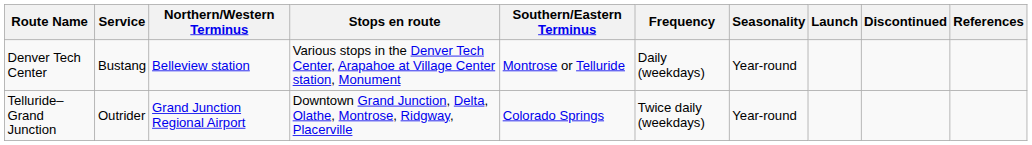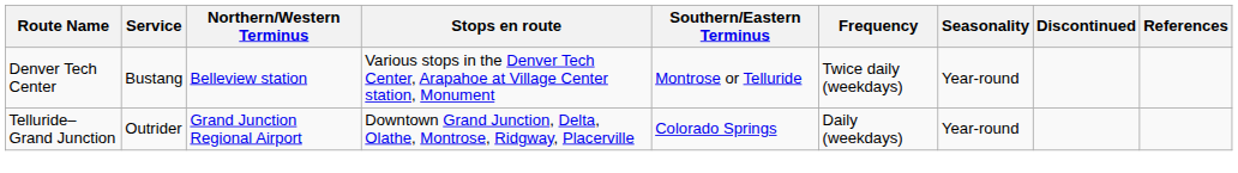- column: Launch
Denver Tech Center | Frequency: Daily (weekdays) -> Twice daily (weekdays)
Telluride–Grand Junction | Frequency: Twice daily (weekdays) -> Daily (weekdays)
